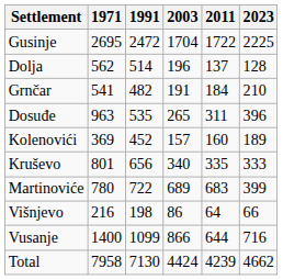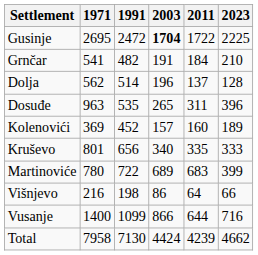Gusinje | 2003: normal -> bold
rows swapped: Grnčar <-> Dolja
